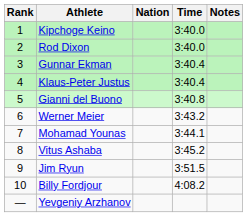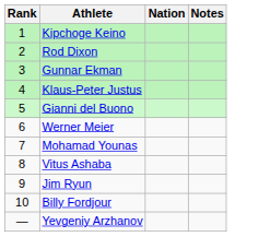- column: Time | 3:40.0 | 3:40.0 | 3:40.4 | 3:40.4 | 3:40.8 | 3:43.2 | 3:44.1 | 3:45.2 | 3:51.5 | 4:08.2
